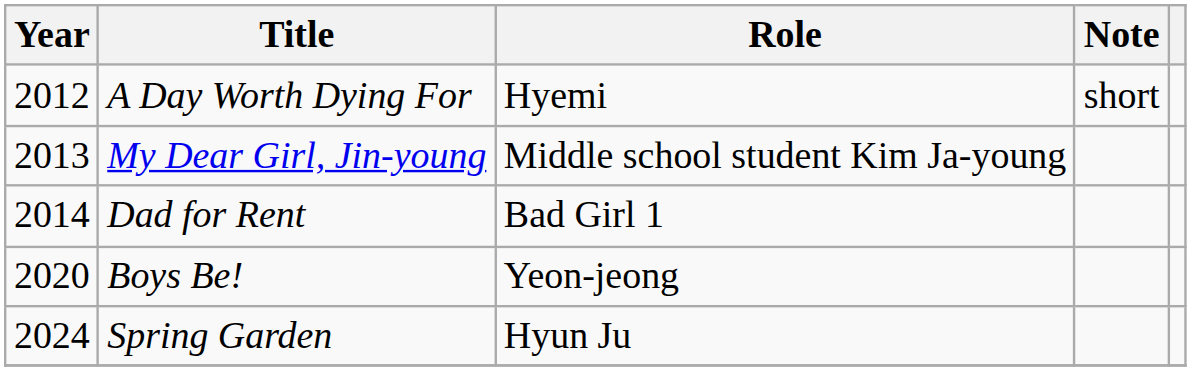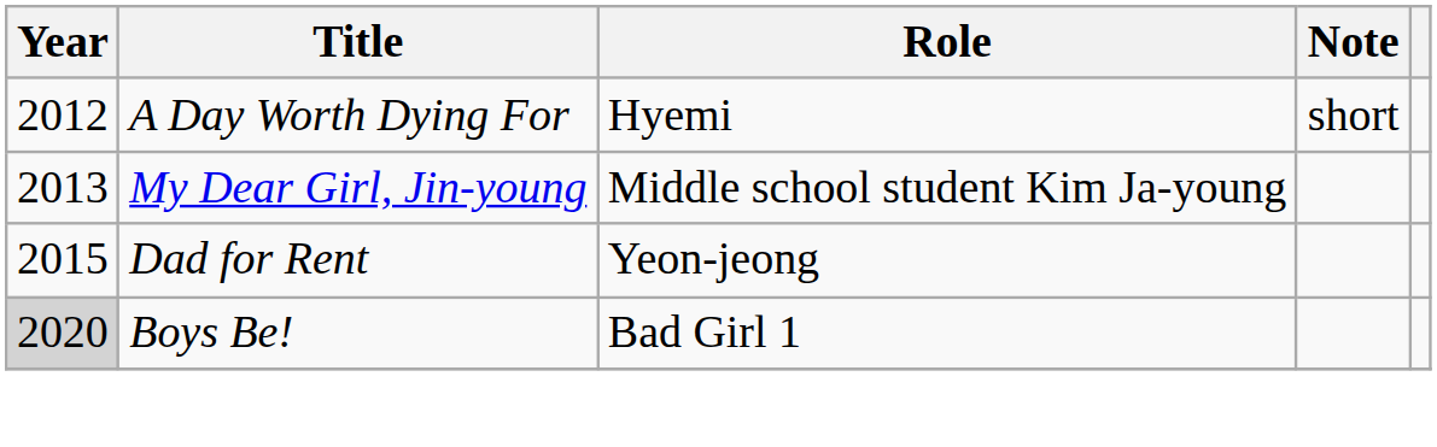Dad for Rent | Year: 2014 -> 2015
Dad for Rent | Role: Bad Girl 1 -> Yeon-jeong
Boys Be! | Year: no background -> lightgrey background
Boys Be! | Role: Yeon-jeong -> Bad Girl 1
- row: 2024 | Spring Garden | Hyun Ju
